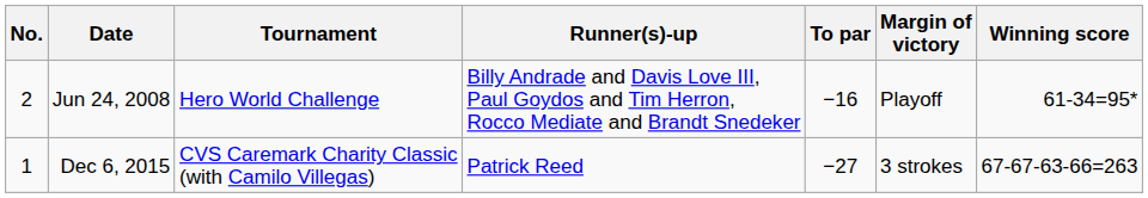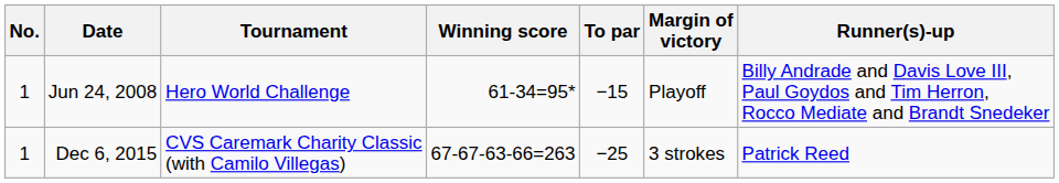columns swapped: Winning score <-> Runner(s)-up
Jun 24, 2008 | No.: 2 -> 1
Jun 24, 2008 | To par: −16 -> −15
Dec 6, 2015 | To par: −27 -> −25
